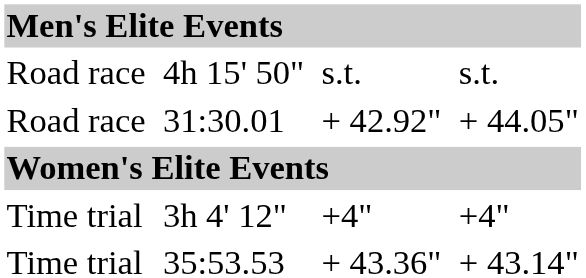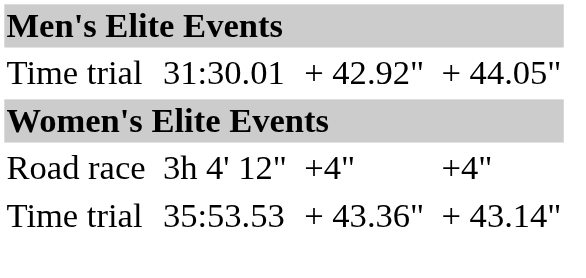- row: Road race | 4h 15' 50" | s.t. | s.t.
31:30.01 | column 1: Road race -> Time trial
3h 4' 12" | column 1: Time trial -> Road race
